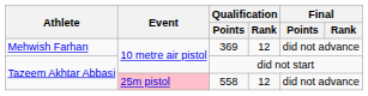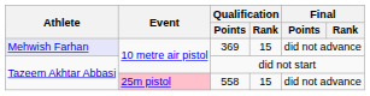369 | Athlete: no background -> lavender background
369 | Qualification / Rank: 12 -> 15
558 | Qualification / Rank: 12 -> 15
